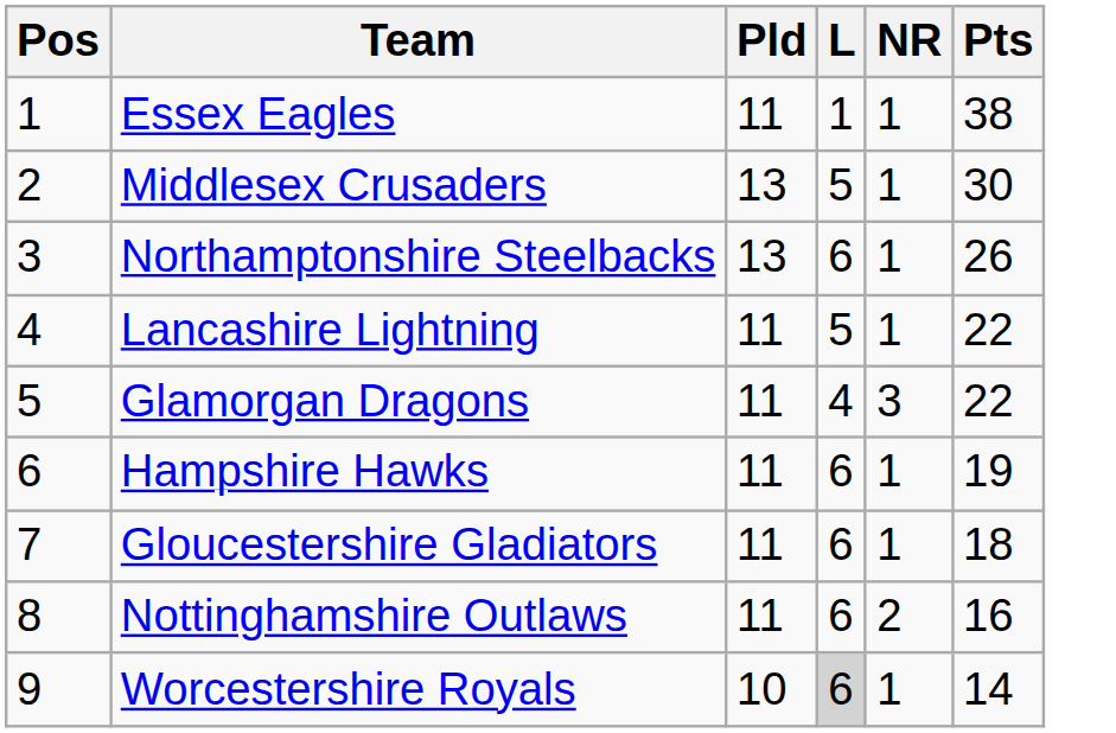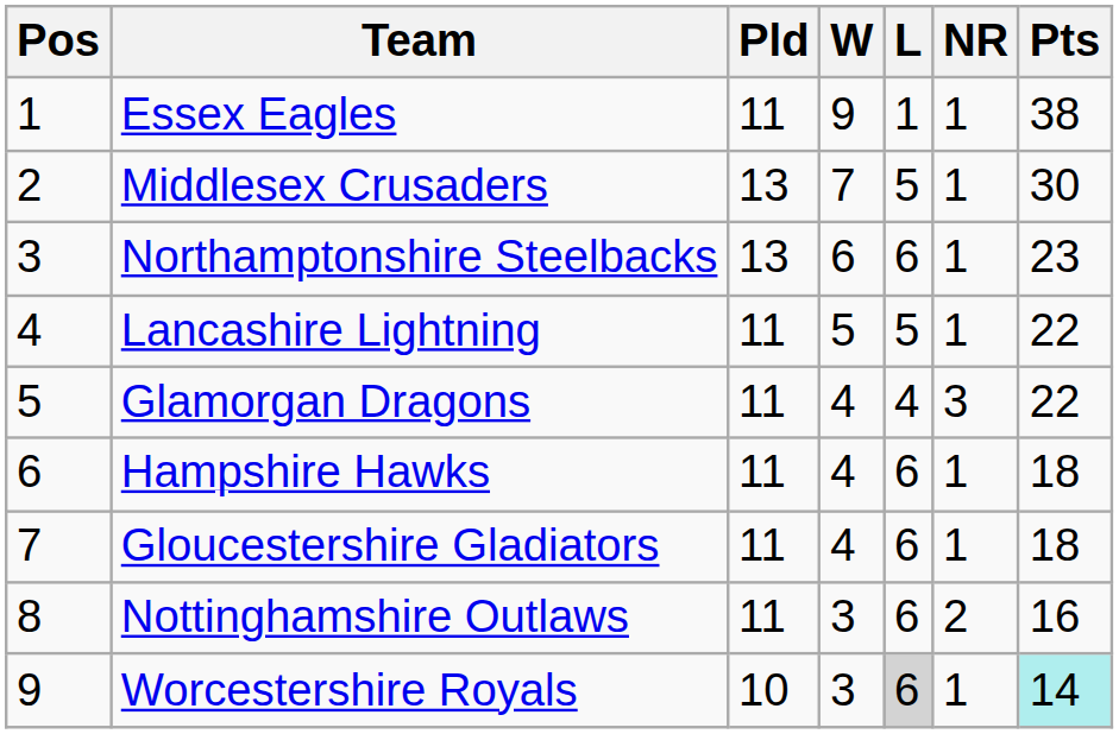+ column: W | 9 | 7 | 6 | 5 | 4 | 4 | 4 | 3 | 3
Northamptonshire Steelbacks | Pts: 26 -> 23
Hampshire Hawks | Pts: 19 -> 18
Worcestershire Royals | Pts: no background -> paleturquoise background
